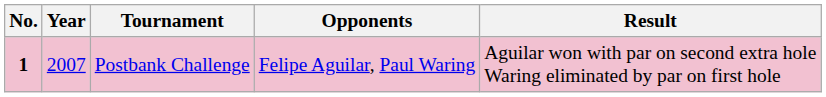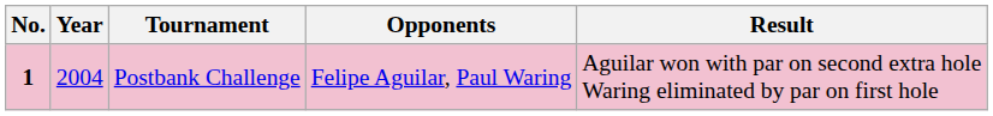Postbank Challenge | Year: 2007 -> 2004
